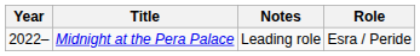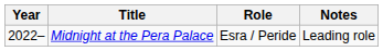columns swapped: Role <-> Notes
